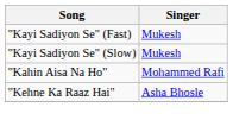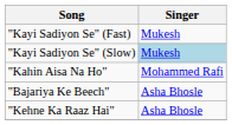"Kayi Sadiyon Se" (Slow) | Singer: no background -> lightblue background
+ row: "Bajariya Ke Beech" | Asha Bhosle
